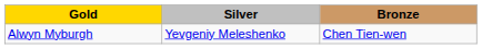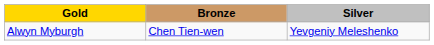columns swapped: Silver <-> Bronze
